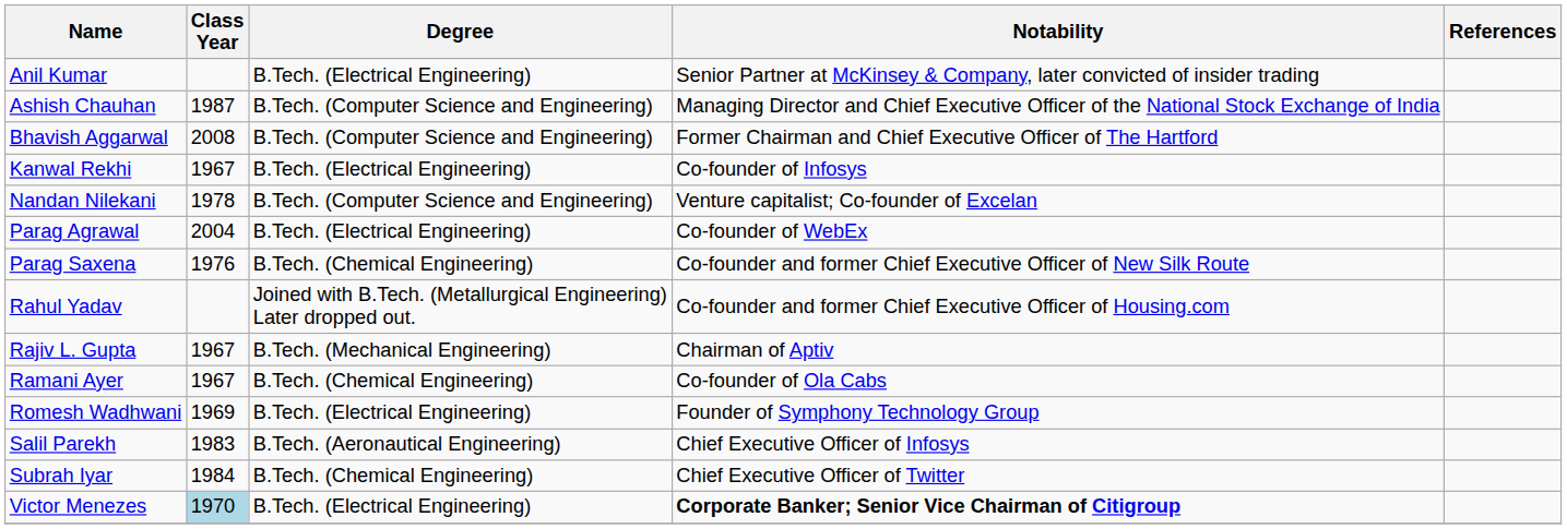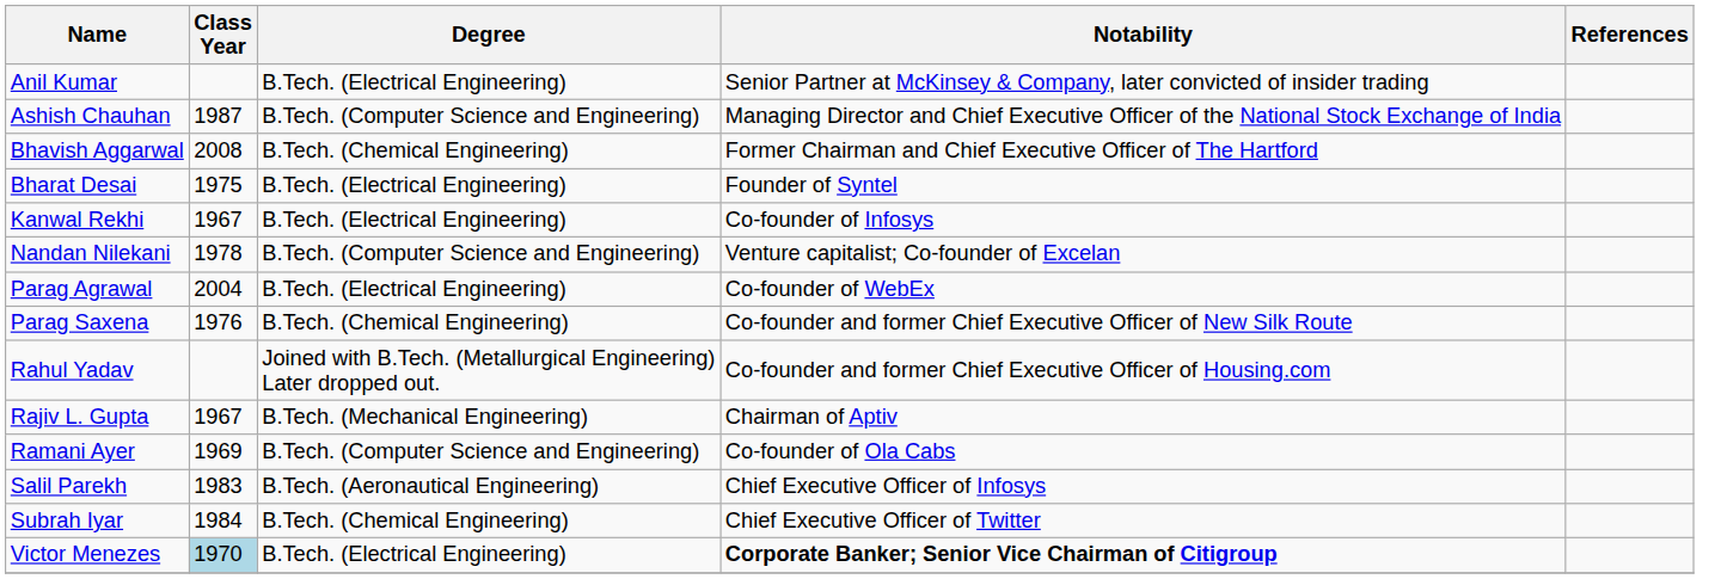Bhavish Aggarwal | Degree: B.Tech. (Computer Science and Engineering) -> B.Tech. (Chemical Engineering)
+ row: Bharat Desai | 1975 | B.Tech. (Electrical Engineering) | Founder of Syntel
Ramani Ayer | Class Year: 1967 -> 1969
Ramani Ayer | Degree: B.Tech. (Chemical Engineering) -> B.Tech. (Computer Science and Engineering)
- row: Romesh Wadhwani | 1969 | B.Tech. (Electrical Engineering) | Founder of Symphony Technology Group
